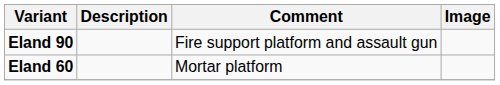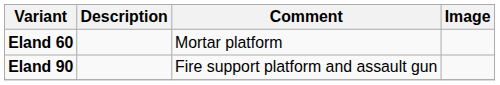rows swapped: Eland 60 <-> Eland 90
